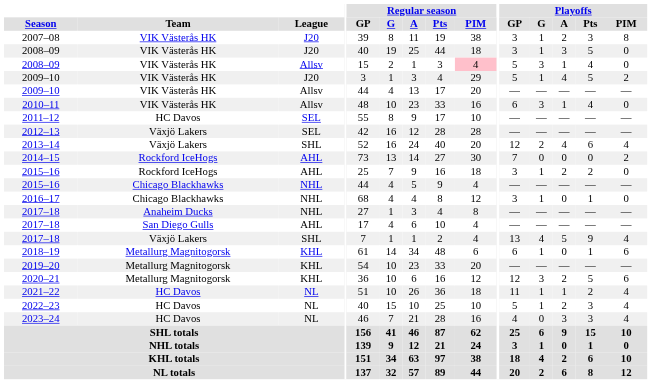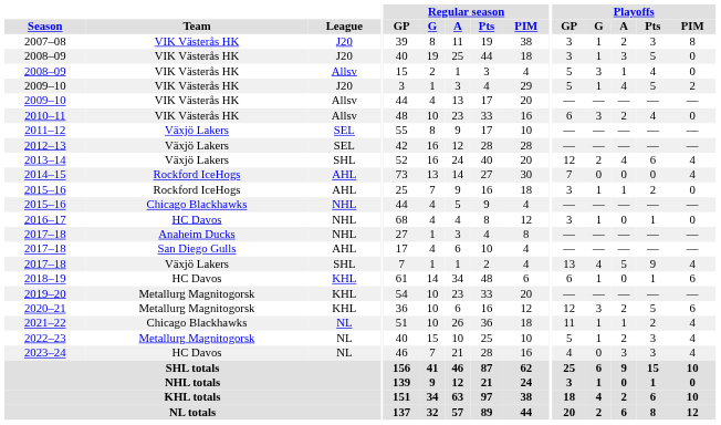2008–09 / Allsv | Regular season / PIM: pink background -> no background
2010–11 | Playoffs / A: 1 -> 2
2011–12 | Team: HC Davos -> Växjö Lakers
2014–15 | Playoffs / PIM: 2 -> 4
2015–16 / AHL | Playoffs / A: 2 -> 1
2016–17 | Team: Chicago Blackhawks -> HC Davos
2018–19 | Team: Metallurg Magnitogorsk -> HC Davos
2021–22 | Team: HC Davos -> Chicago Blackhawks
2022–23 | Team: HC Davos -> Metallurg Magnitogorsk
